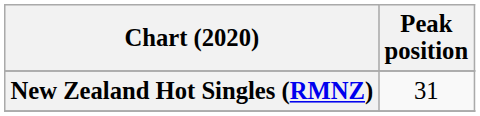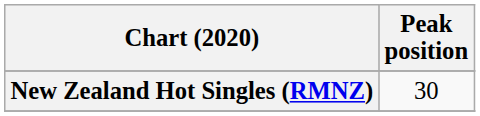New Zealand Hot Singles (RMNZ) | Peak position: 31 -> 30
